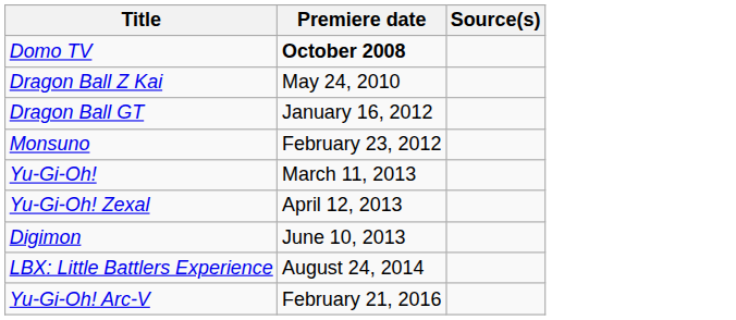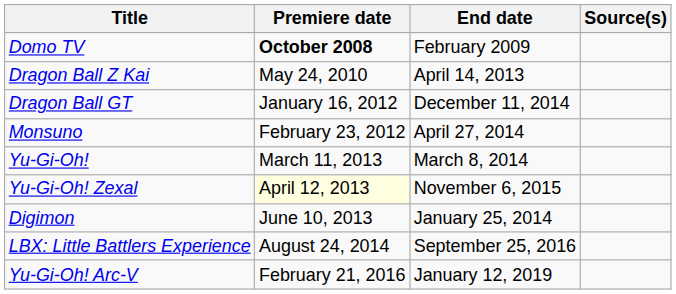+ column: End date | February 2009 | April 14, 2013 | December 11, 2014 | April 27, 2014 | March 8, 2014 | November 6, 2015 | January 25, 2014 | September 25, 2016 | January 12, 2019
Yu-Gi-Oh! Zexal | Premiere date: no background -> lightyellow background
